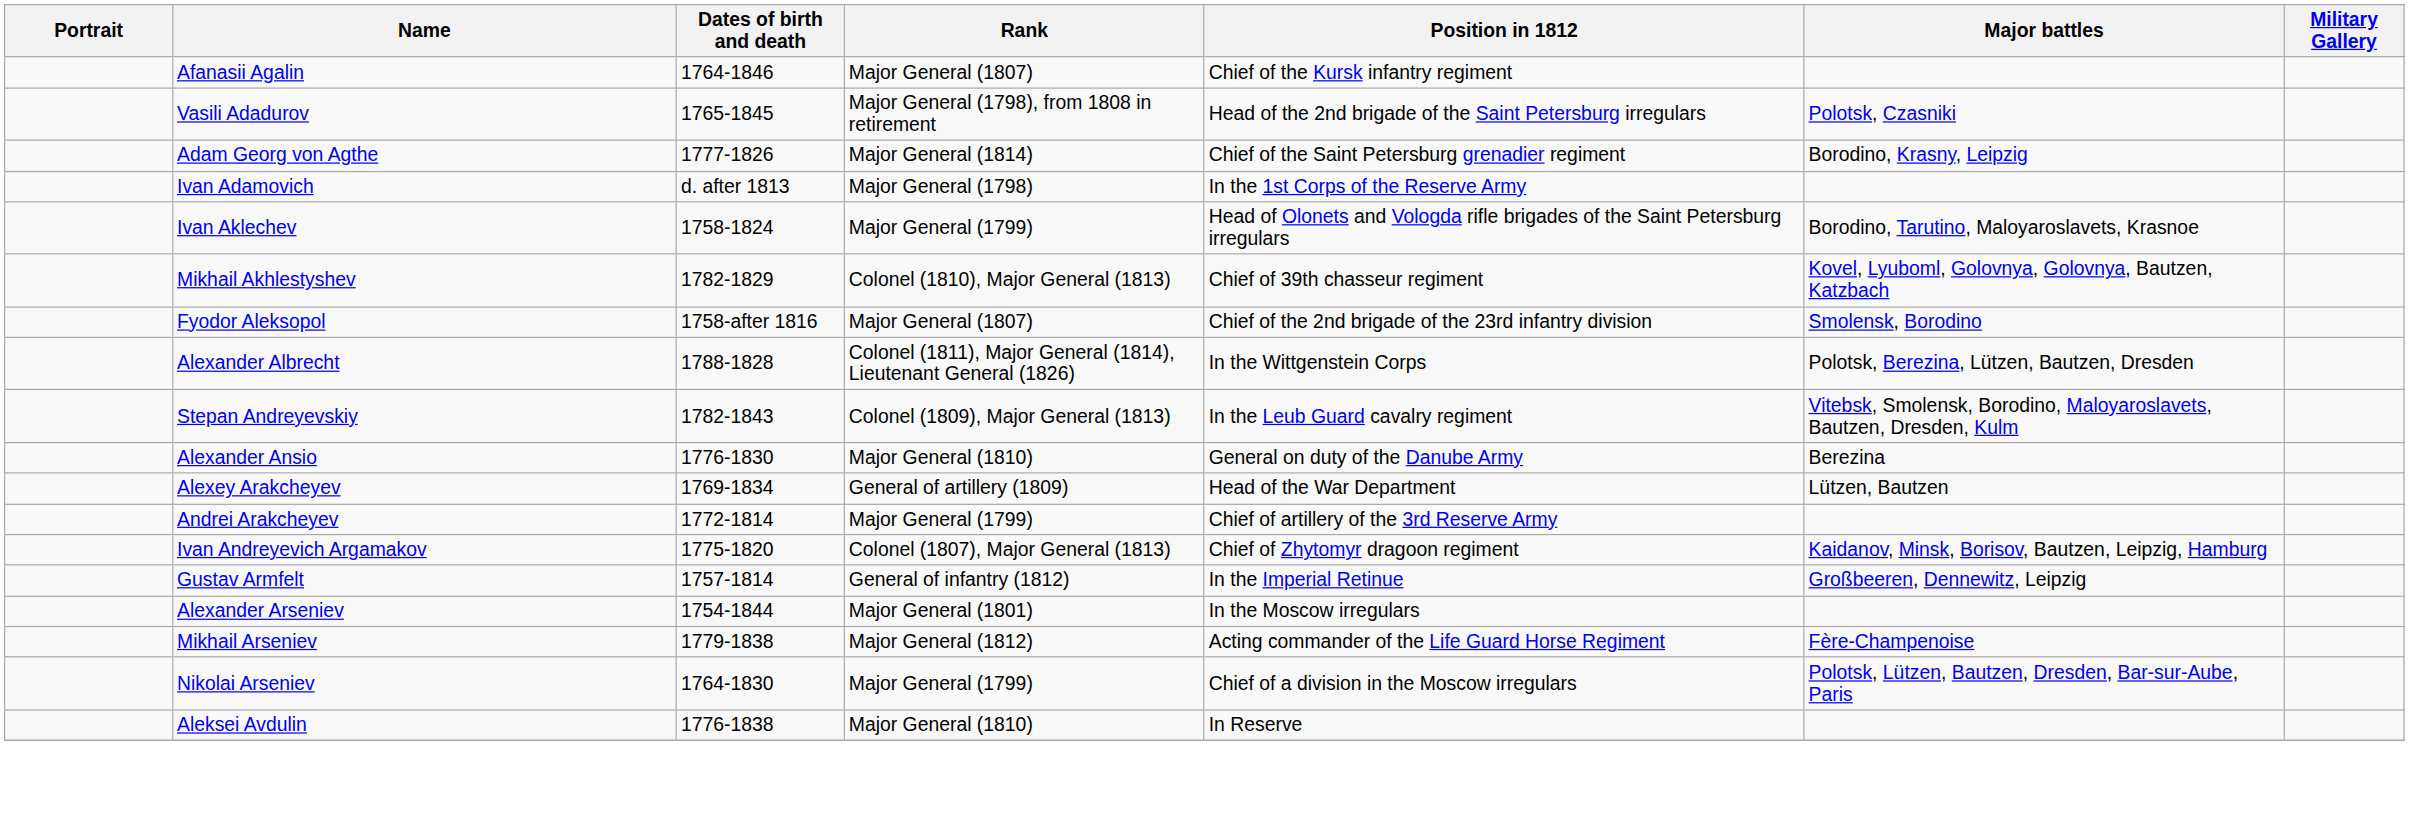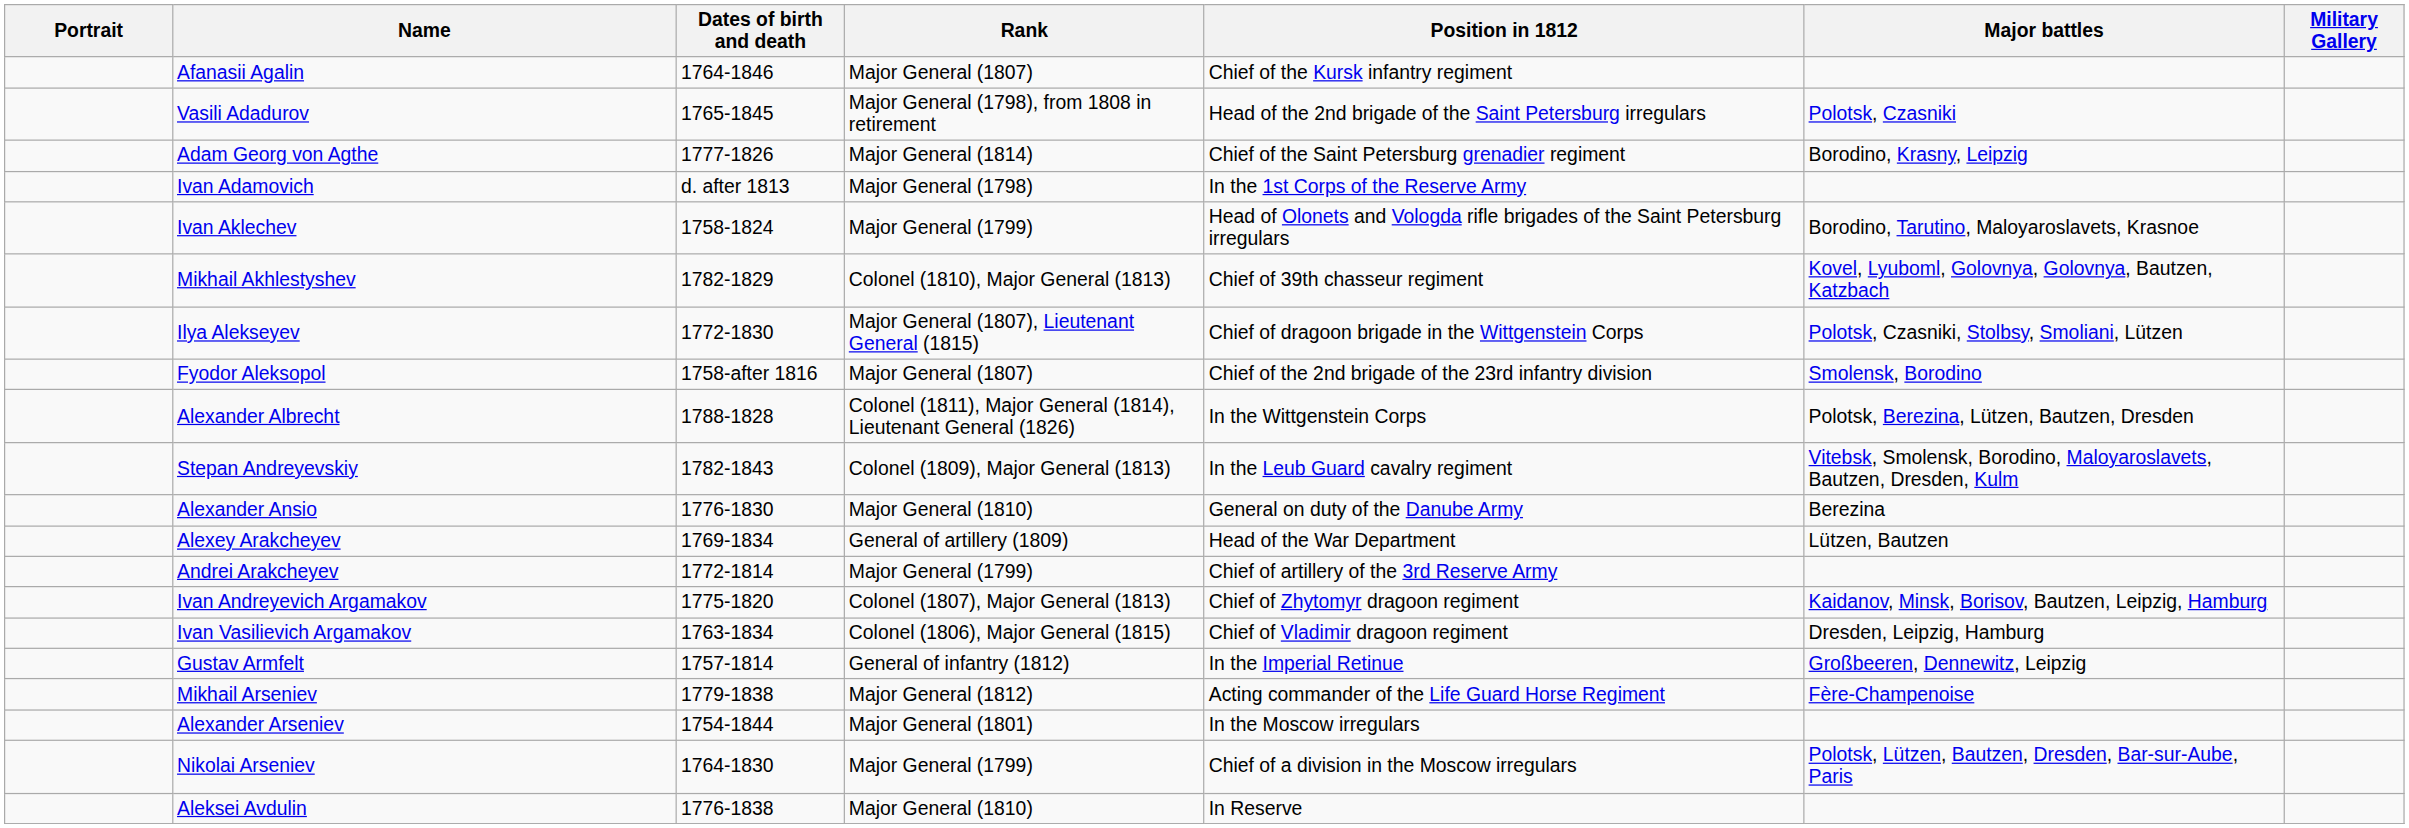+ row: Ilya Alekseyev | 1772-1830 | Major General (1807), Lieutenant General (1815) | Chief of dragoon brigade in the Wittgenstein Corps | Polotsk, Czasniki, Stolbsy, Smoliani, Lützen
+ row: Ivan Vasilievich Argamakov | 1763-1834 | Colonel (1806), Major General (1815) | Chief of Vladimir dragoon regiment | Dresden, Leipzig, Hamburg
rows swapped: Alexander Arseniev <-> Mikhail Arseniev
